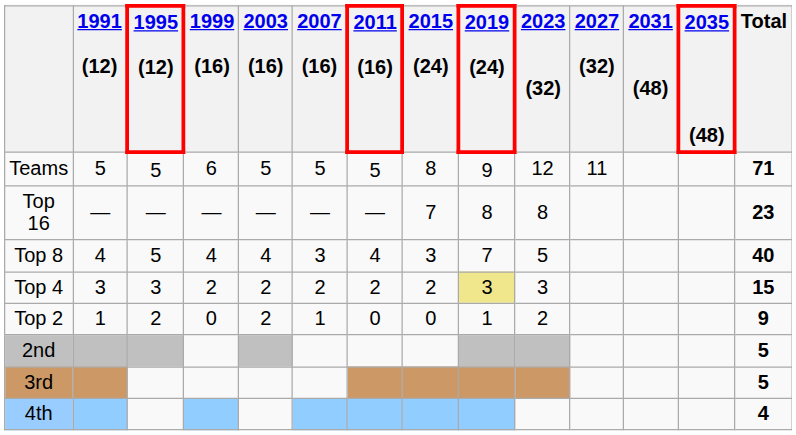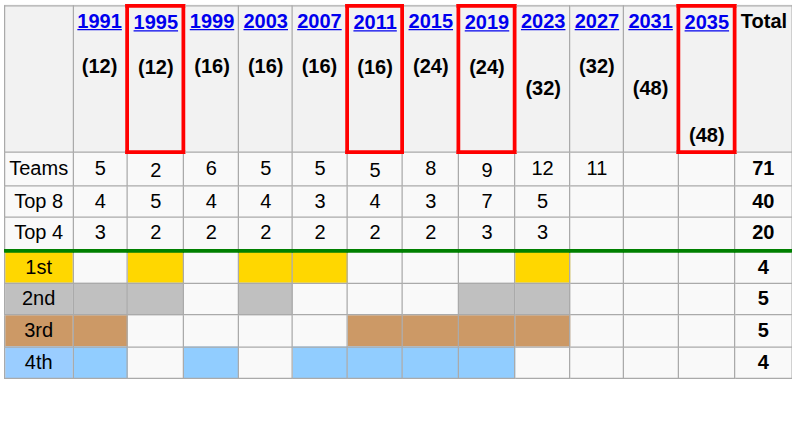Teams | 1995 (12): 5 -> 2
- row: Top 16 | — | — | — | — | — | — | 7 | 8 | 8 | 23
Top 4 | 1995 (12): 3 -> 2
Top 4 | 2019 (24): khaki background -> no background
Top 4 | Total: 15 -> 20
- row: Top 2 | 1 | 2 | 0 | 2 | 1 | 0 | 0 | 1 | 2 | 9
+ row: 1st | 4
